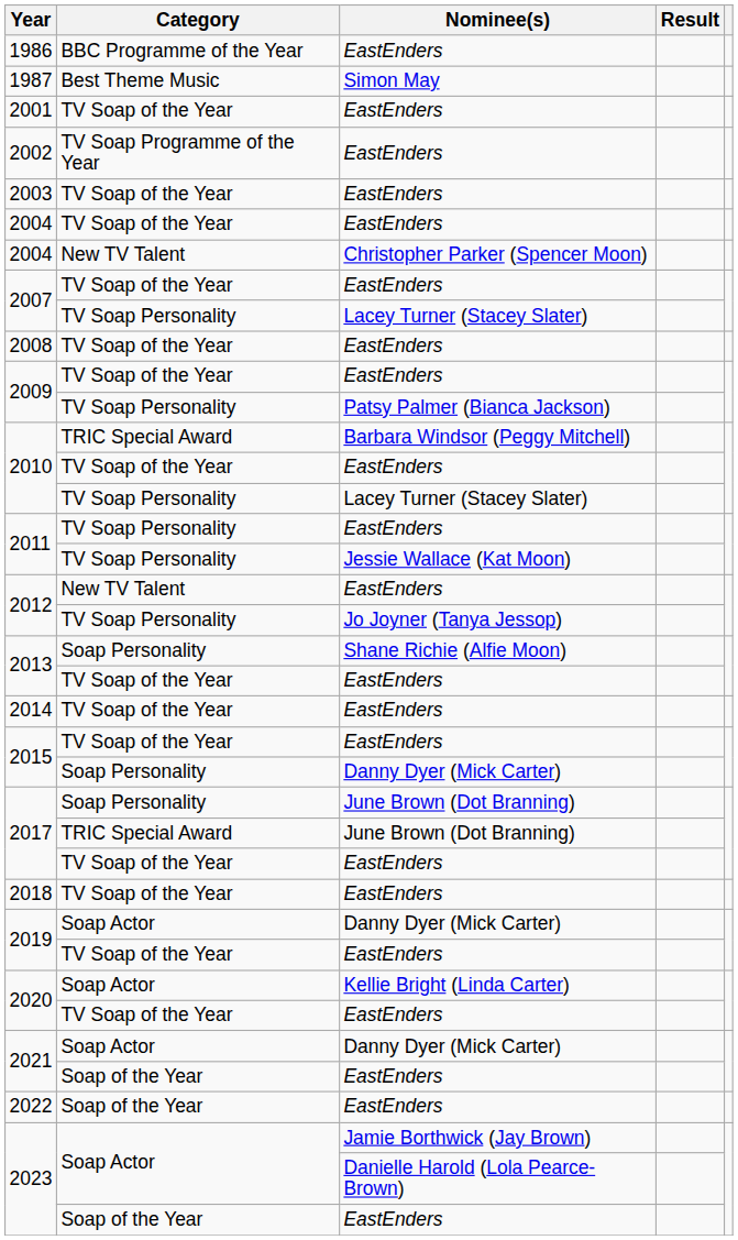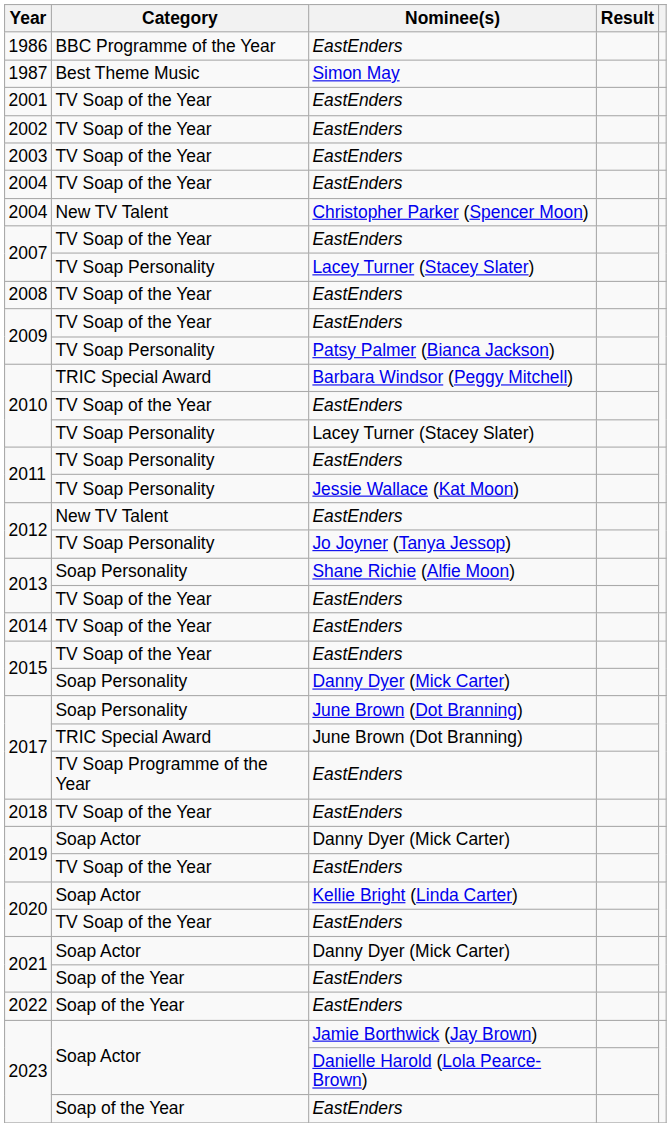2002 | Category: TV Soap Programme of the Year -> TV Soap of the Year
2017 / EastEnders | Category: TV Soap of the Year -> TV Soap Programme of the Year
